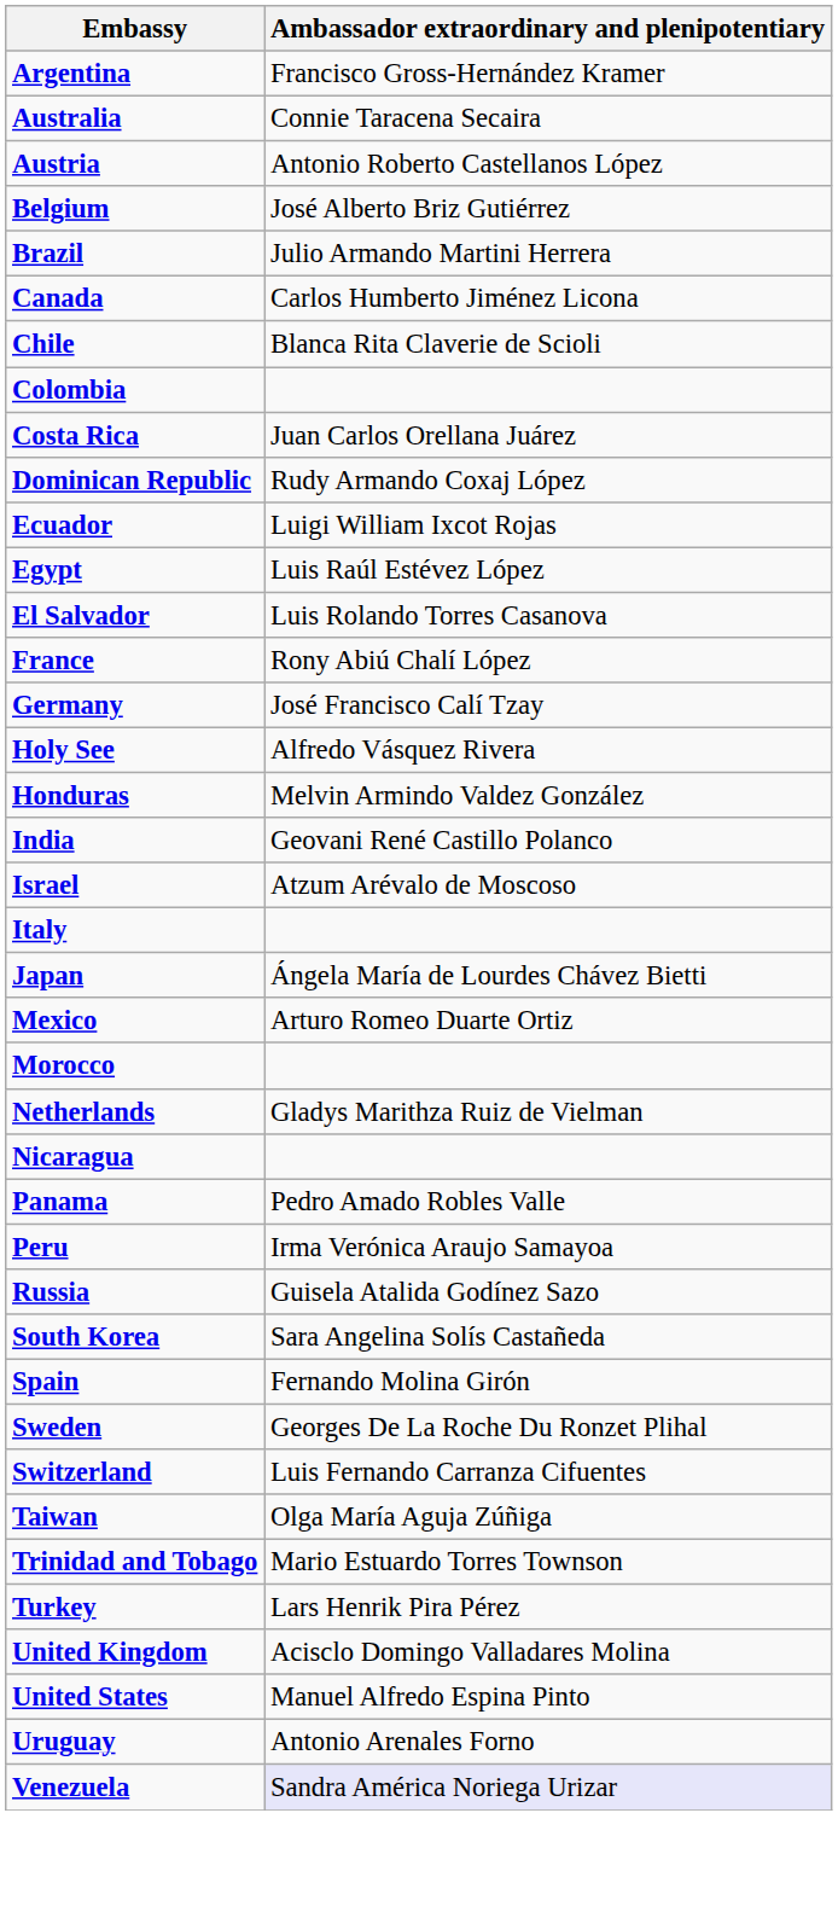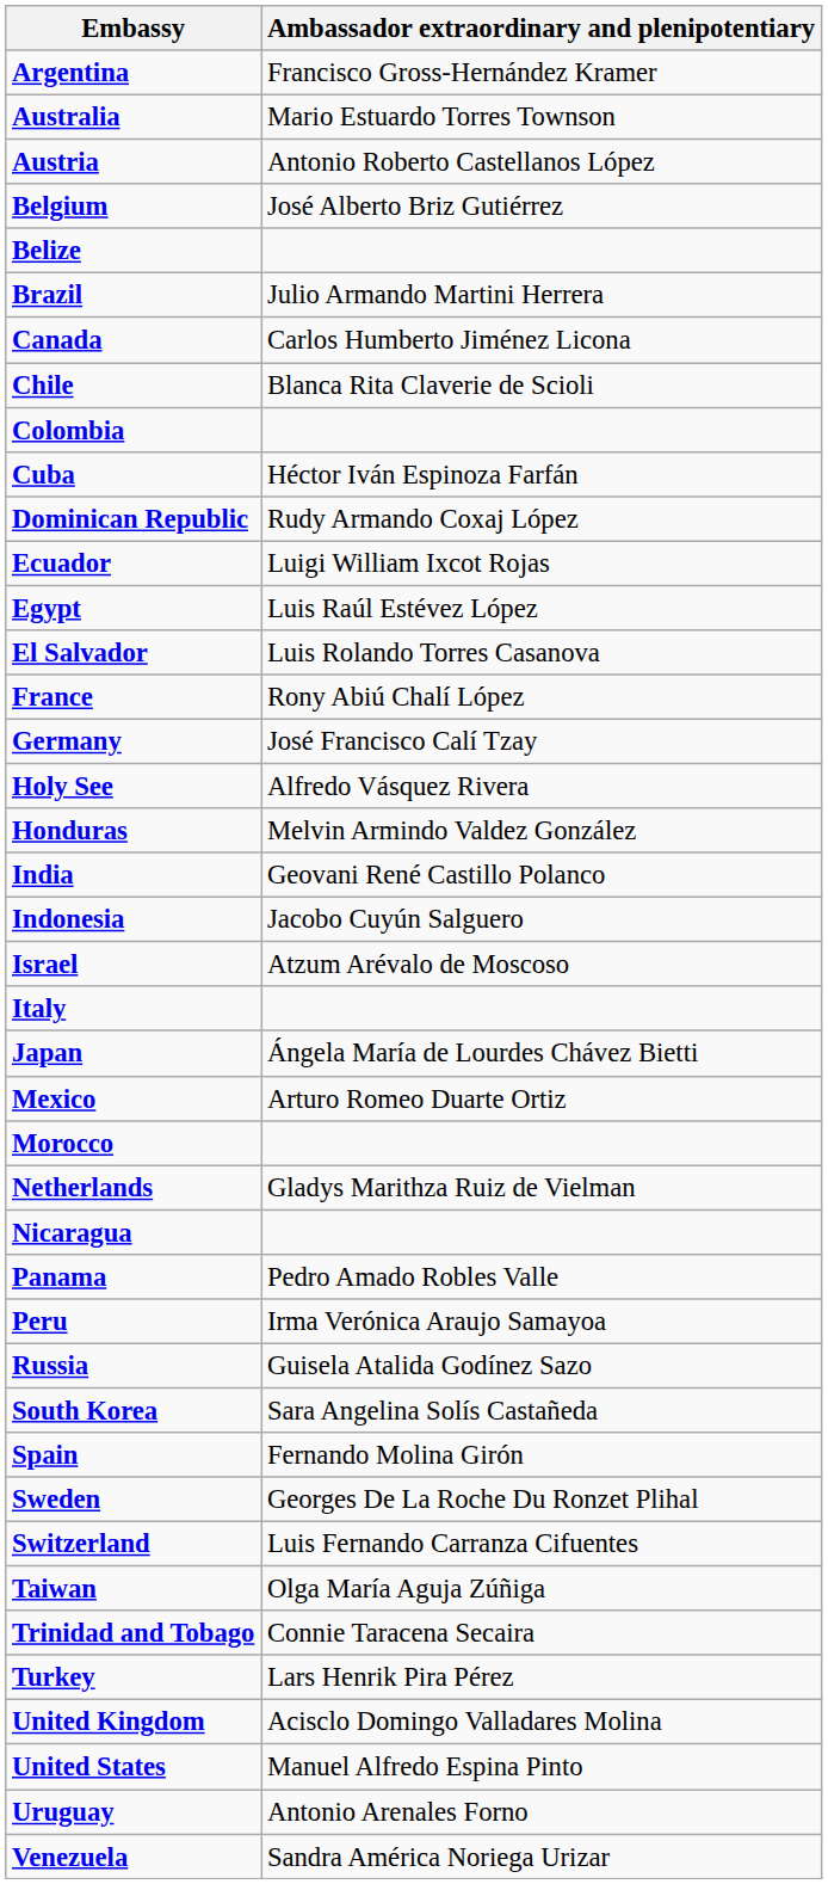Australia | Ambassador extraordinary and plenipotentiary: Connie Taracena Secaira -> Mario Estuardo Torres Townson
+ row: Belize
- row: Costa Rica | Juan Carlos Orellana Juárez
+ row: Cuba | Héctor Iván Espinoza Farfán
+ row: Indonesia | Jacobo Cuyún Salguero
Trinidad and Tobago | Ambassador extraordinary and plenipotentiary: Mario Estuardo Torres Townson -> Connie Taracena Secaira
Venezuela | Ambassador extraordinary and plenipotentiary: lavender background -> no background
